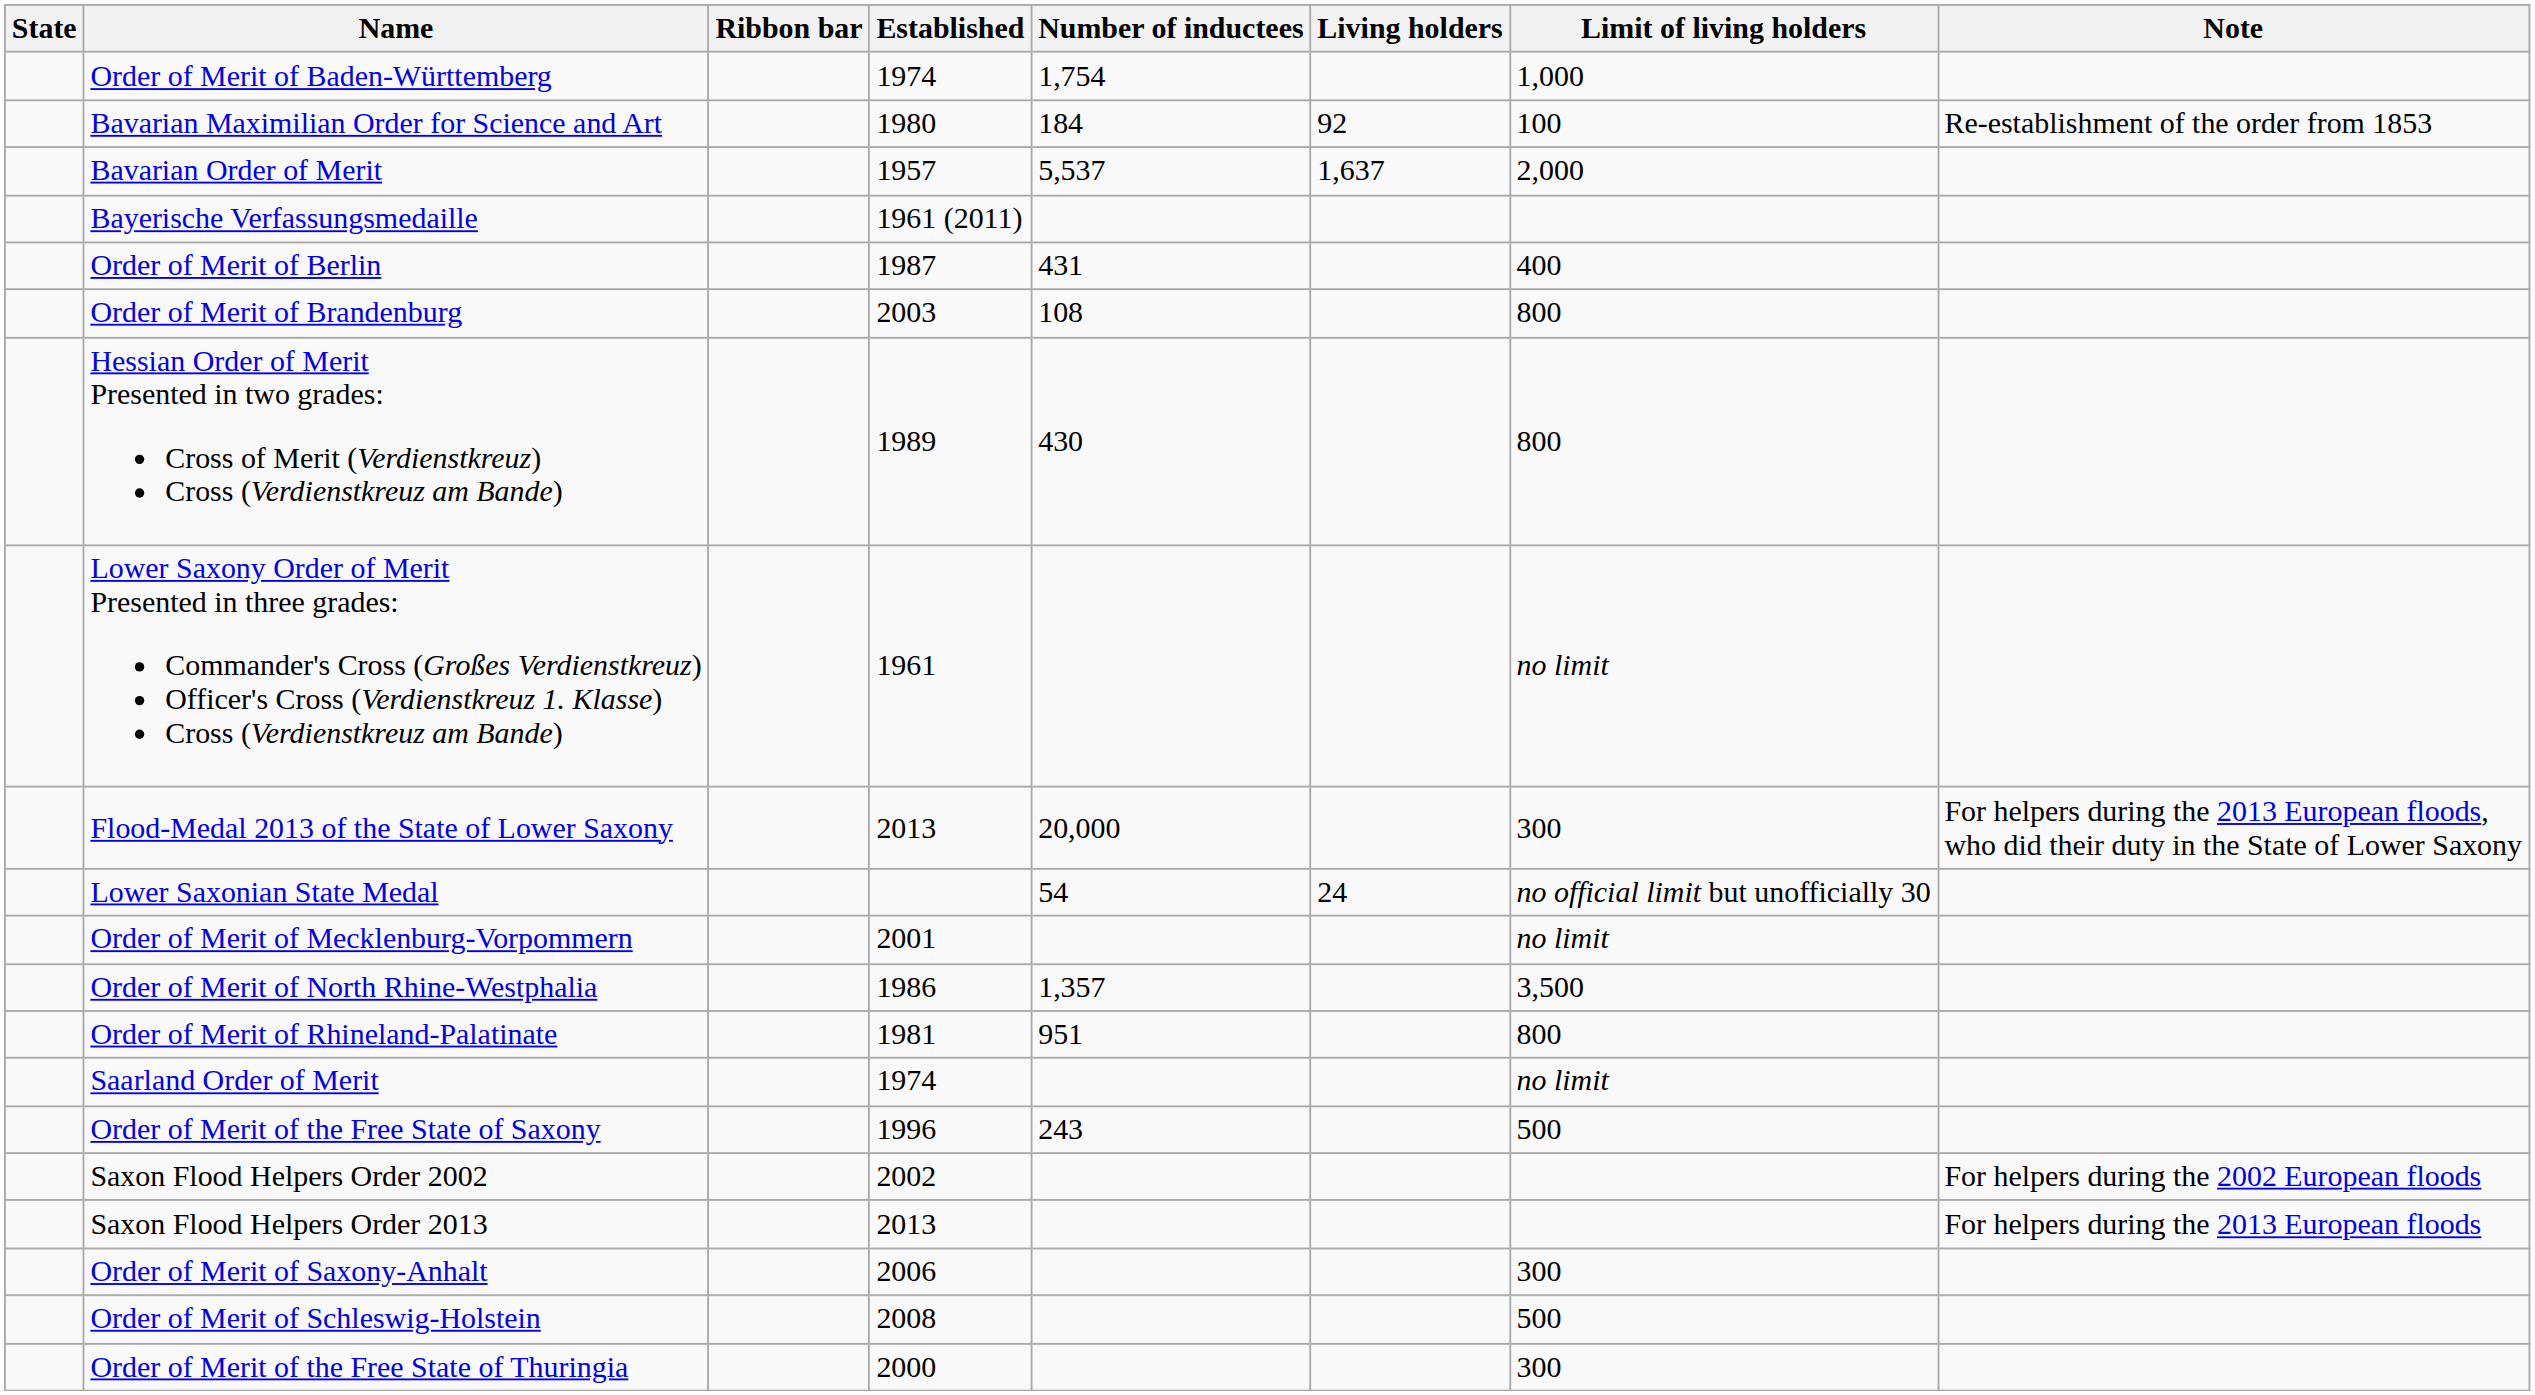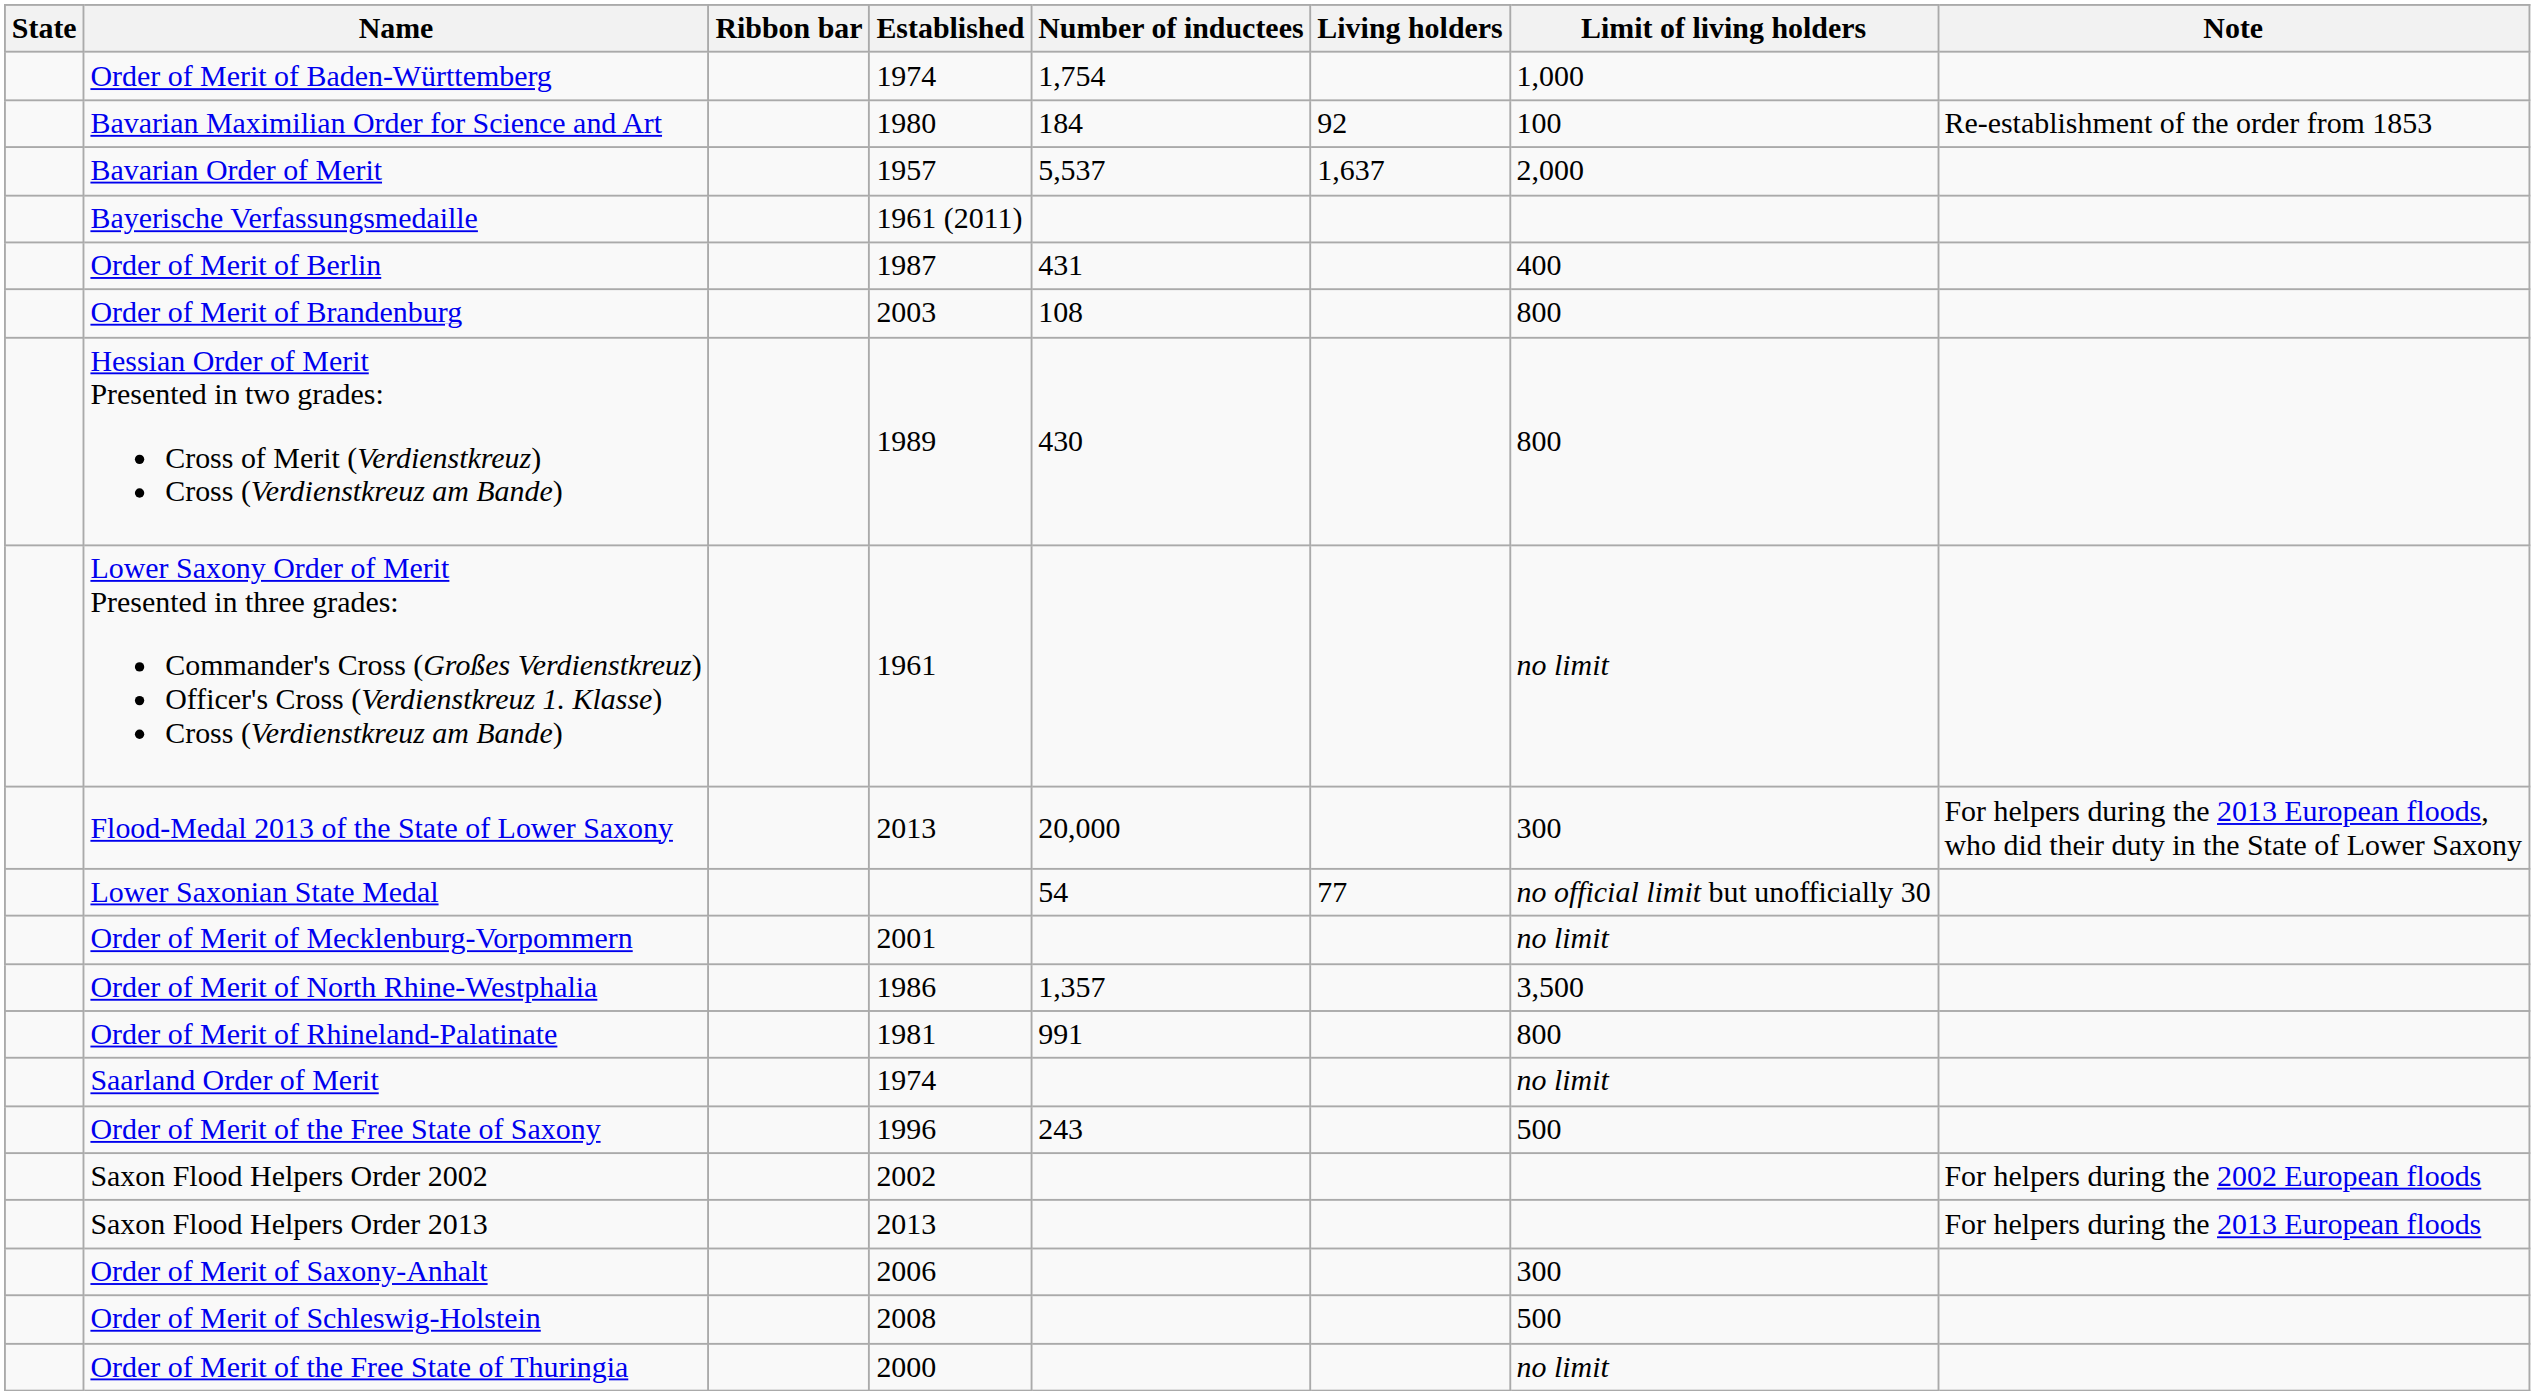Lower Saxonian State Medal | Living holders: 24 -> 77
Order of Merit of Rhineland-Palatinate | Number of inductees: 951 -> 991
Order of Merit of the Free State of Thuringia | Limit of living holders: 300 -> no limit
